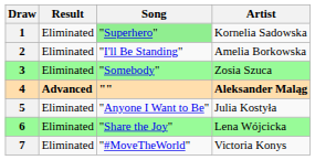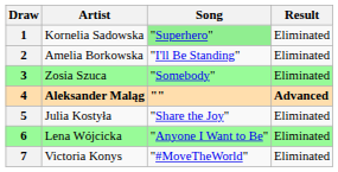columns swapped: Artist <-> Result
5 | Song: "Anyone I Want to Be" -> "Share the Joy"
6 | Song: "Share the Joy" -> "Anyone I Want to Be"
